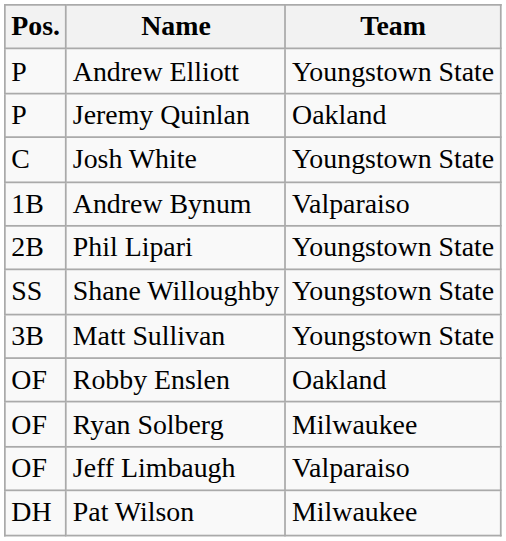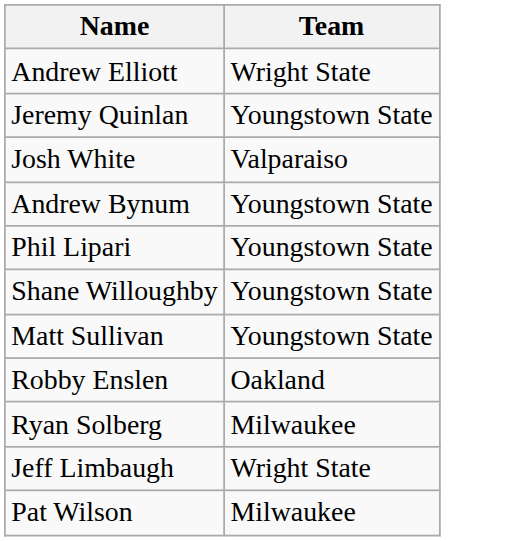- column: Pos. | P | P | C | 1B | 2B | SS | 3B | OF | OF | OF | DH
Andrew Elliott | Team: Youngstown State -> Wright State
Jeremy Quinlan | Team: Oakland -> Youngstown State
Josh White | Team: Youngstown State -> Valparaiso
Andrew Bynum | Team: Valparaiso -> Youngstown State
Jeff Limbaugh | Team: Valparaiso -> Wright State
